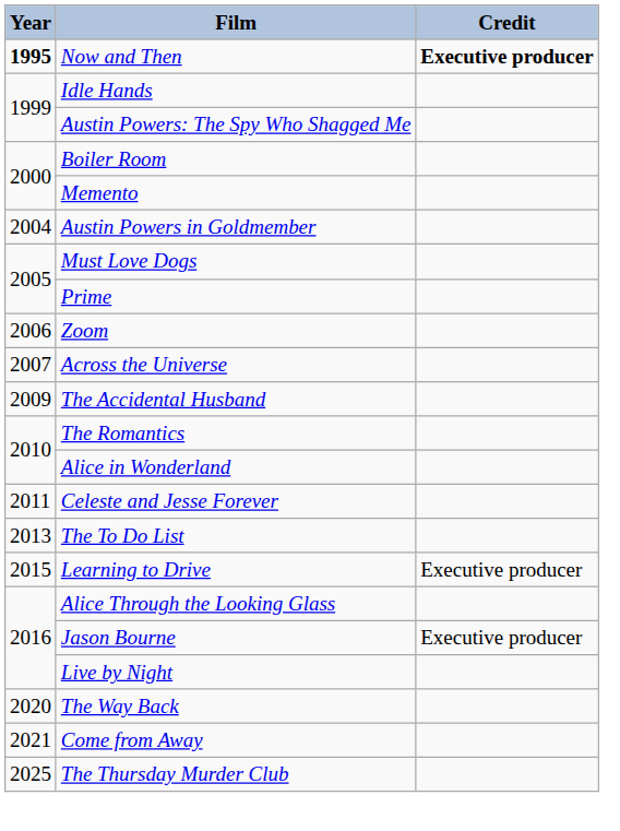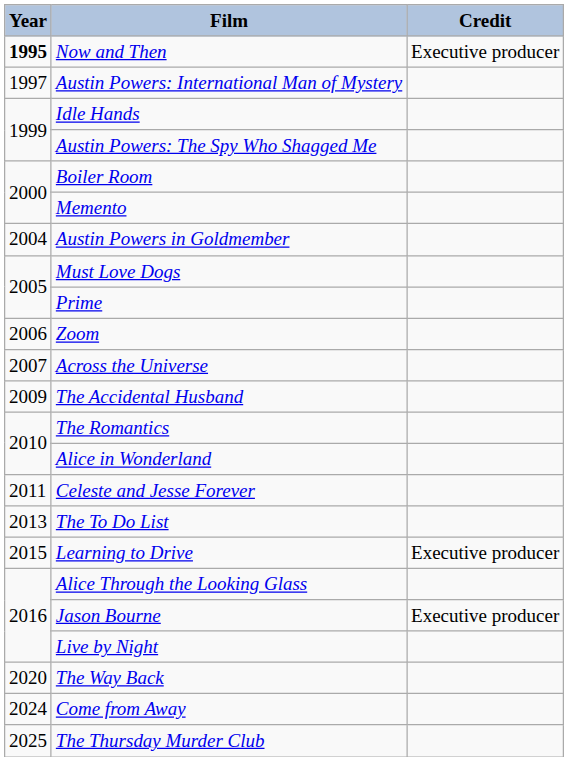Now and Then | Credit: bold -> normal
+ row: 1997 | Austin Powers: International Man of Mystery
Come from Away | Year: 2021 -> 2024
